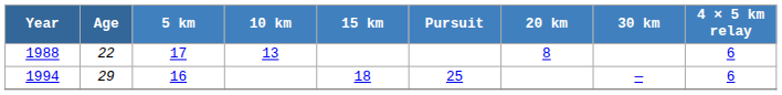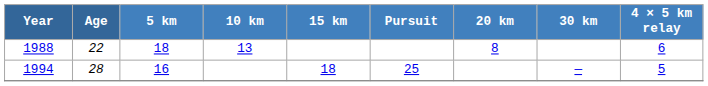1988 | 5 km: 17 -> 18
1994 | Age: 29 -> 28
1994 | 4 × 5 km relay: 6 -> 5
